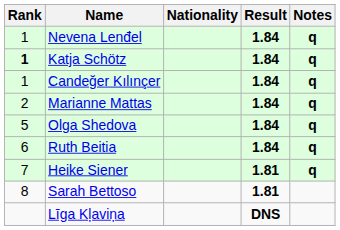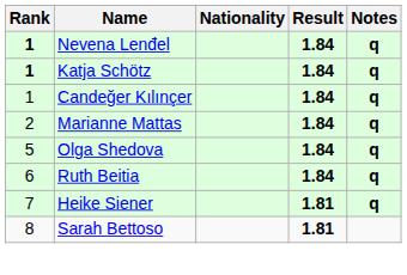Nevena Lenđel | Rank: normal -> bold
- row: Līga Kļaviņa | DNS
